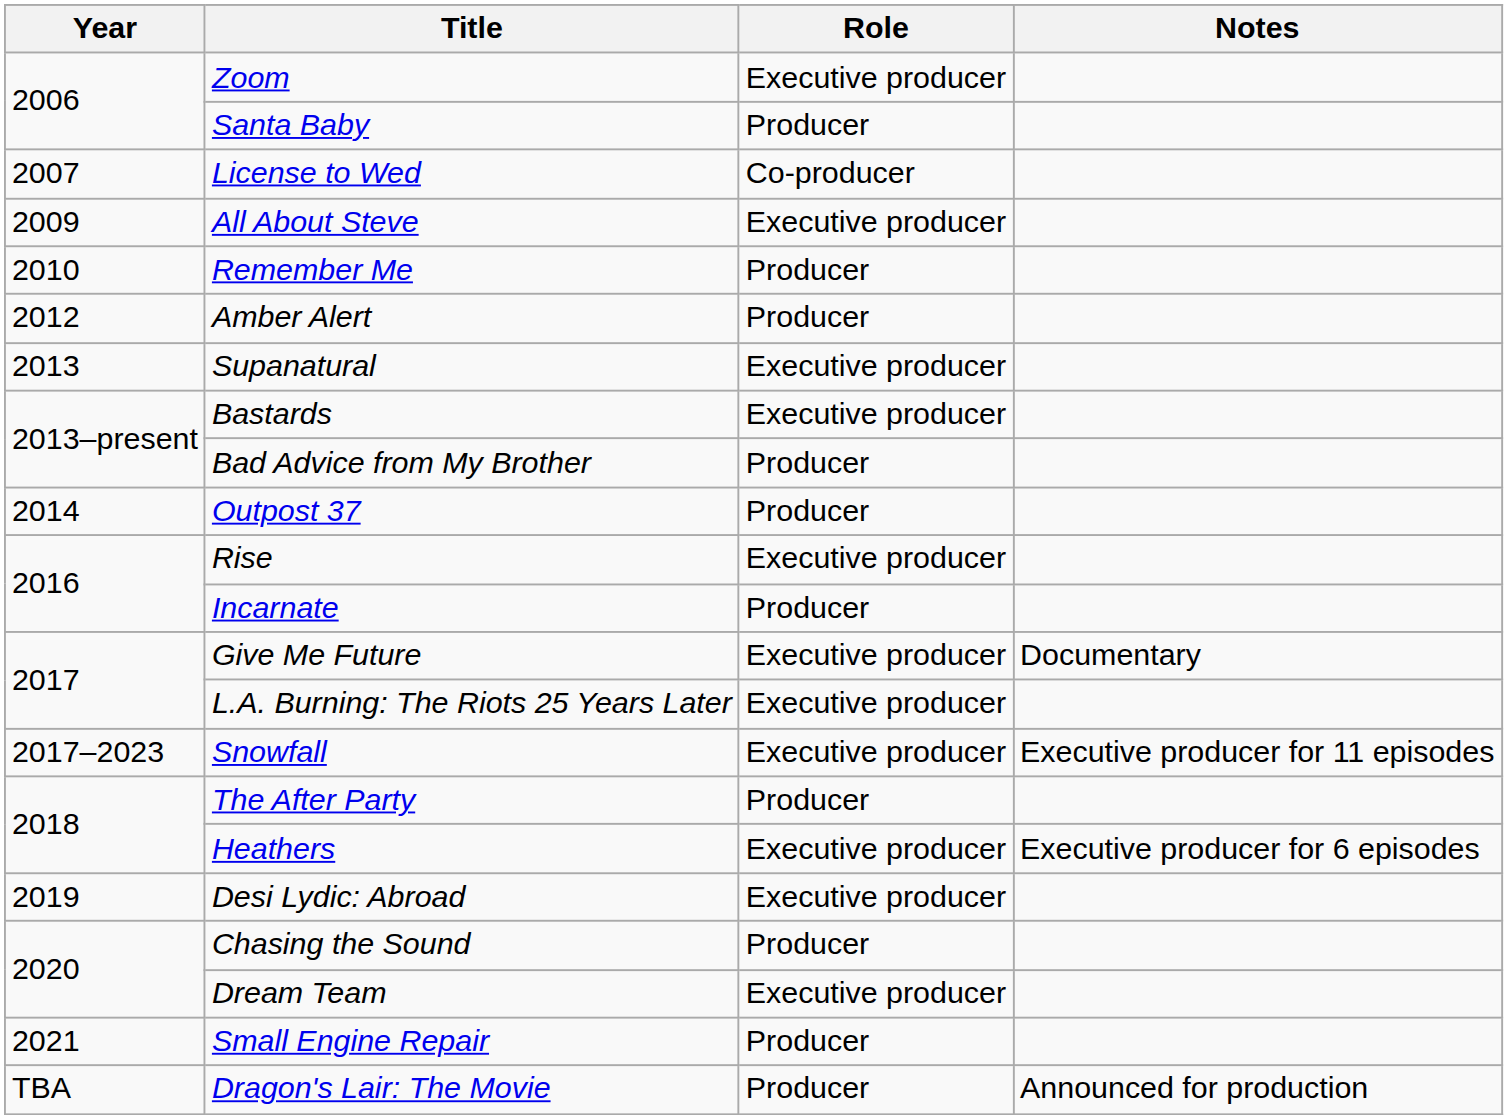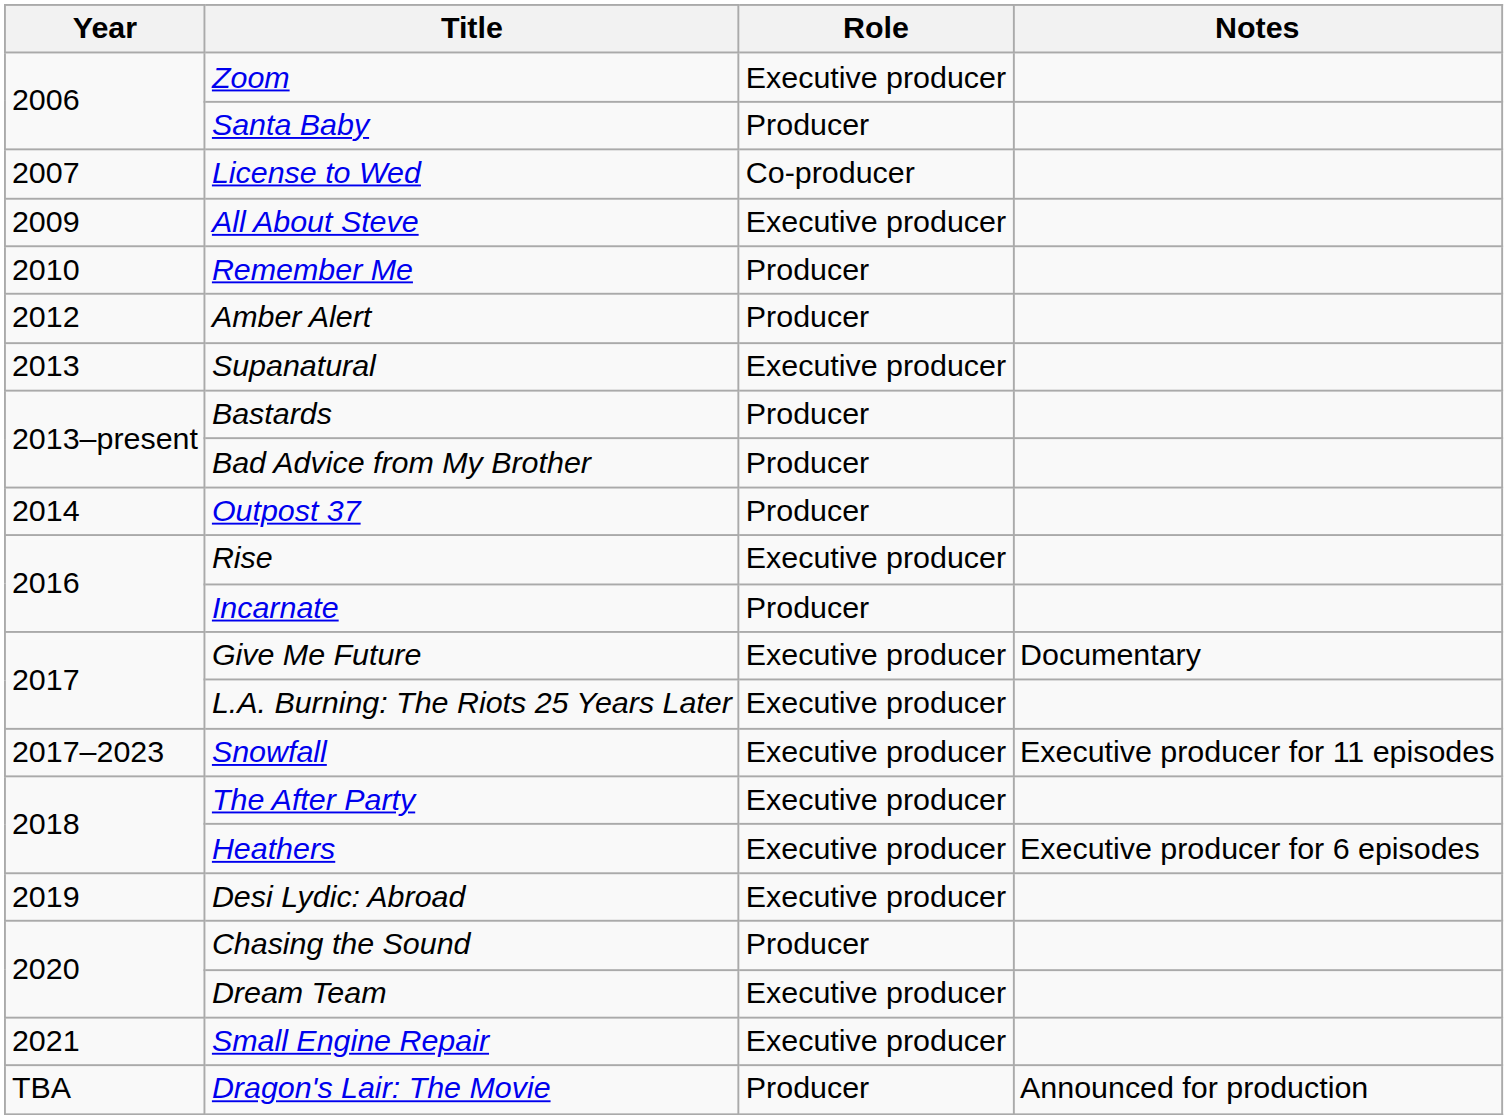Bastards | Role: Executive producer -> Producer
The After Party | Role: Producer -> Executive producer
Small Engine Repair | Role: Producer -> Executive producer
